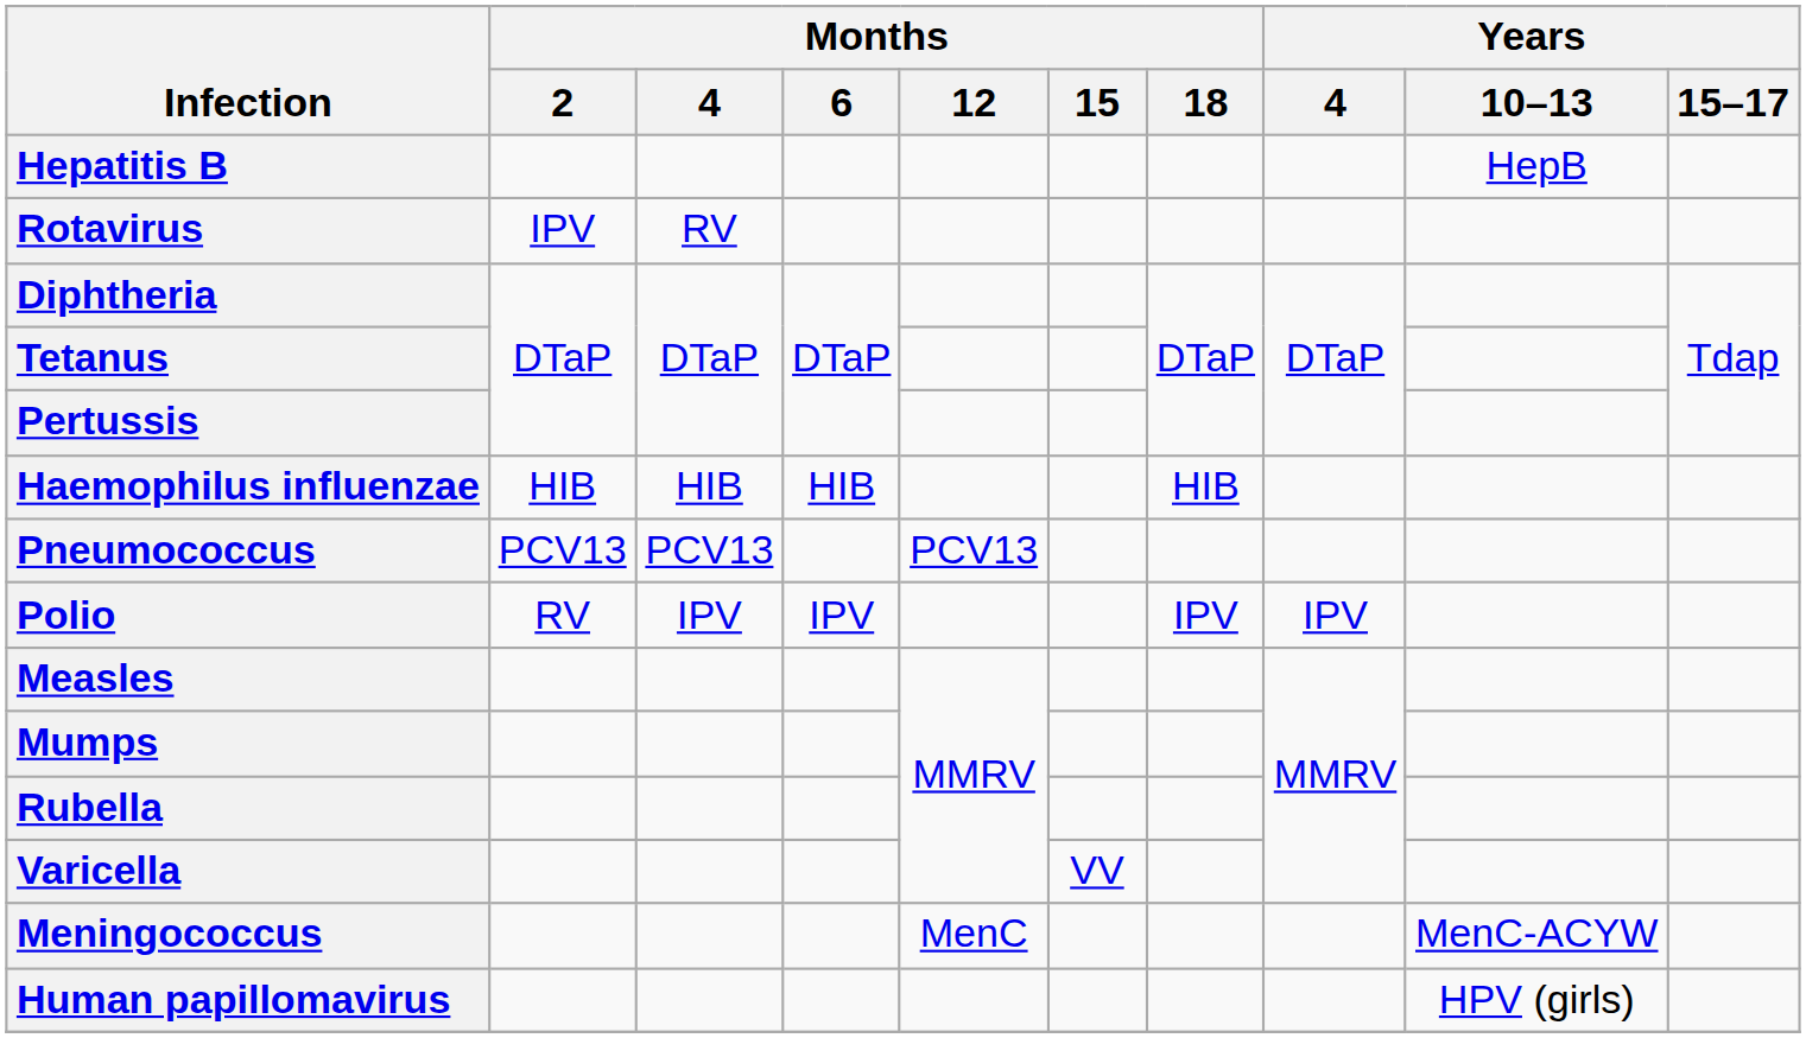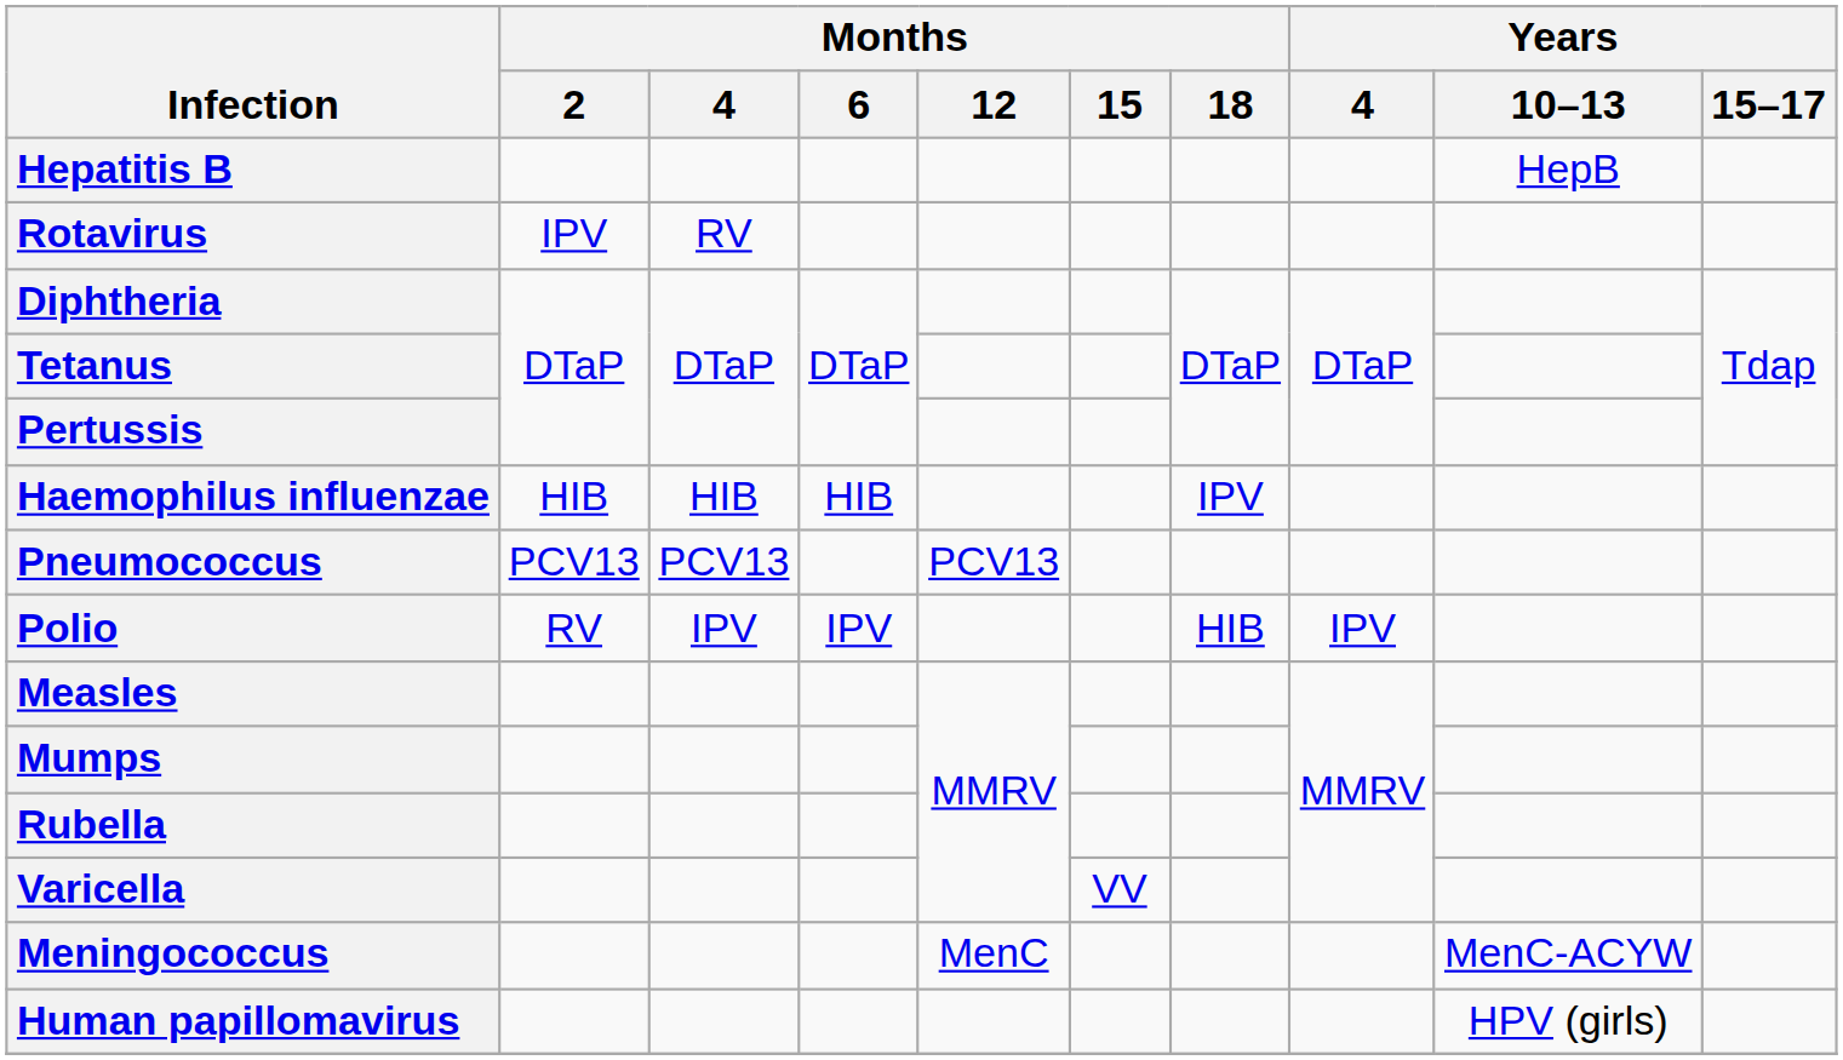Haemophilus influenzae | Months / 18: HIB -> IPV
Polio | Months / 18: IPV -> HIB
